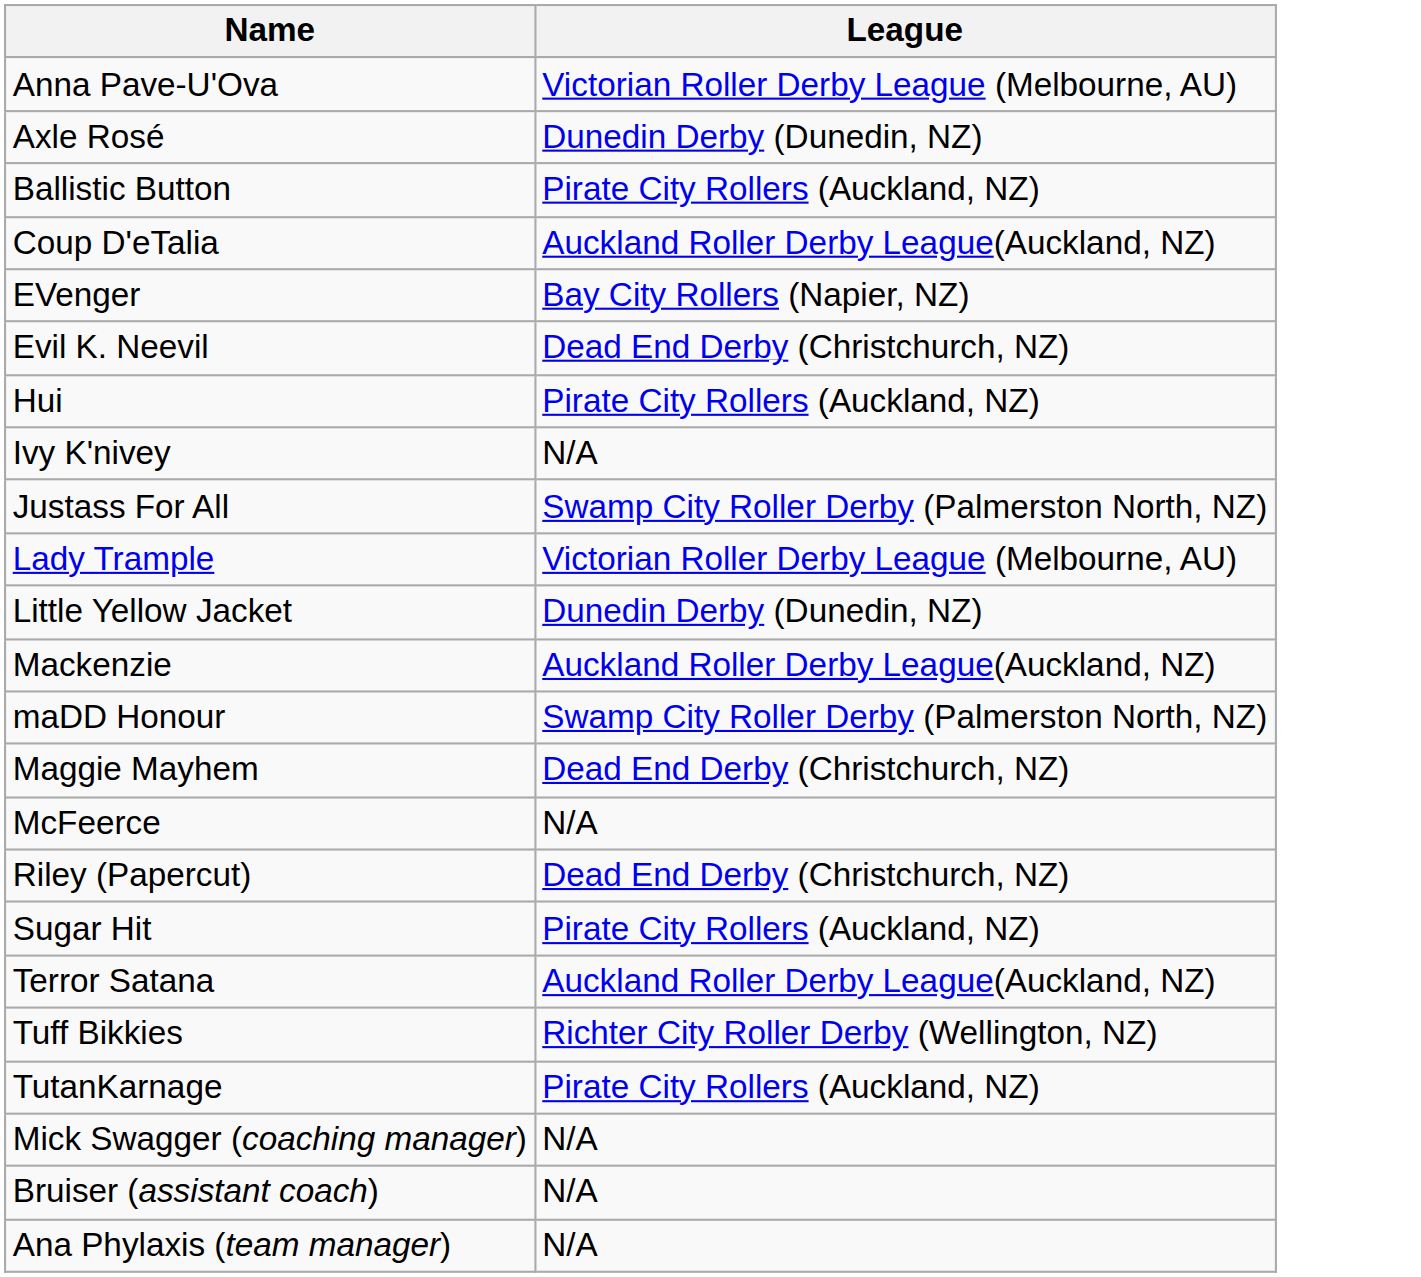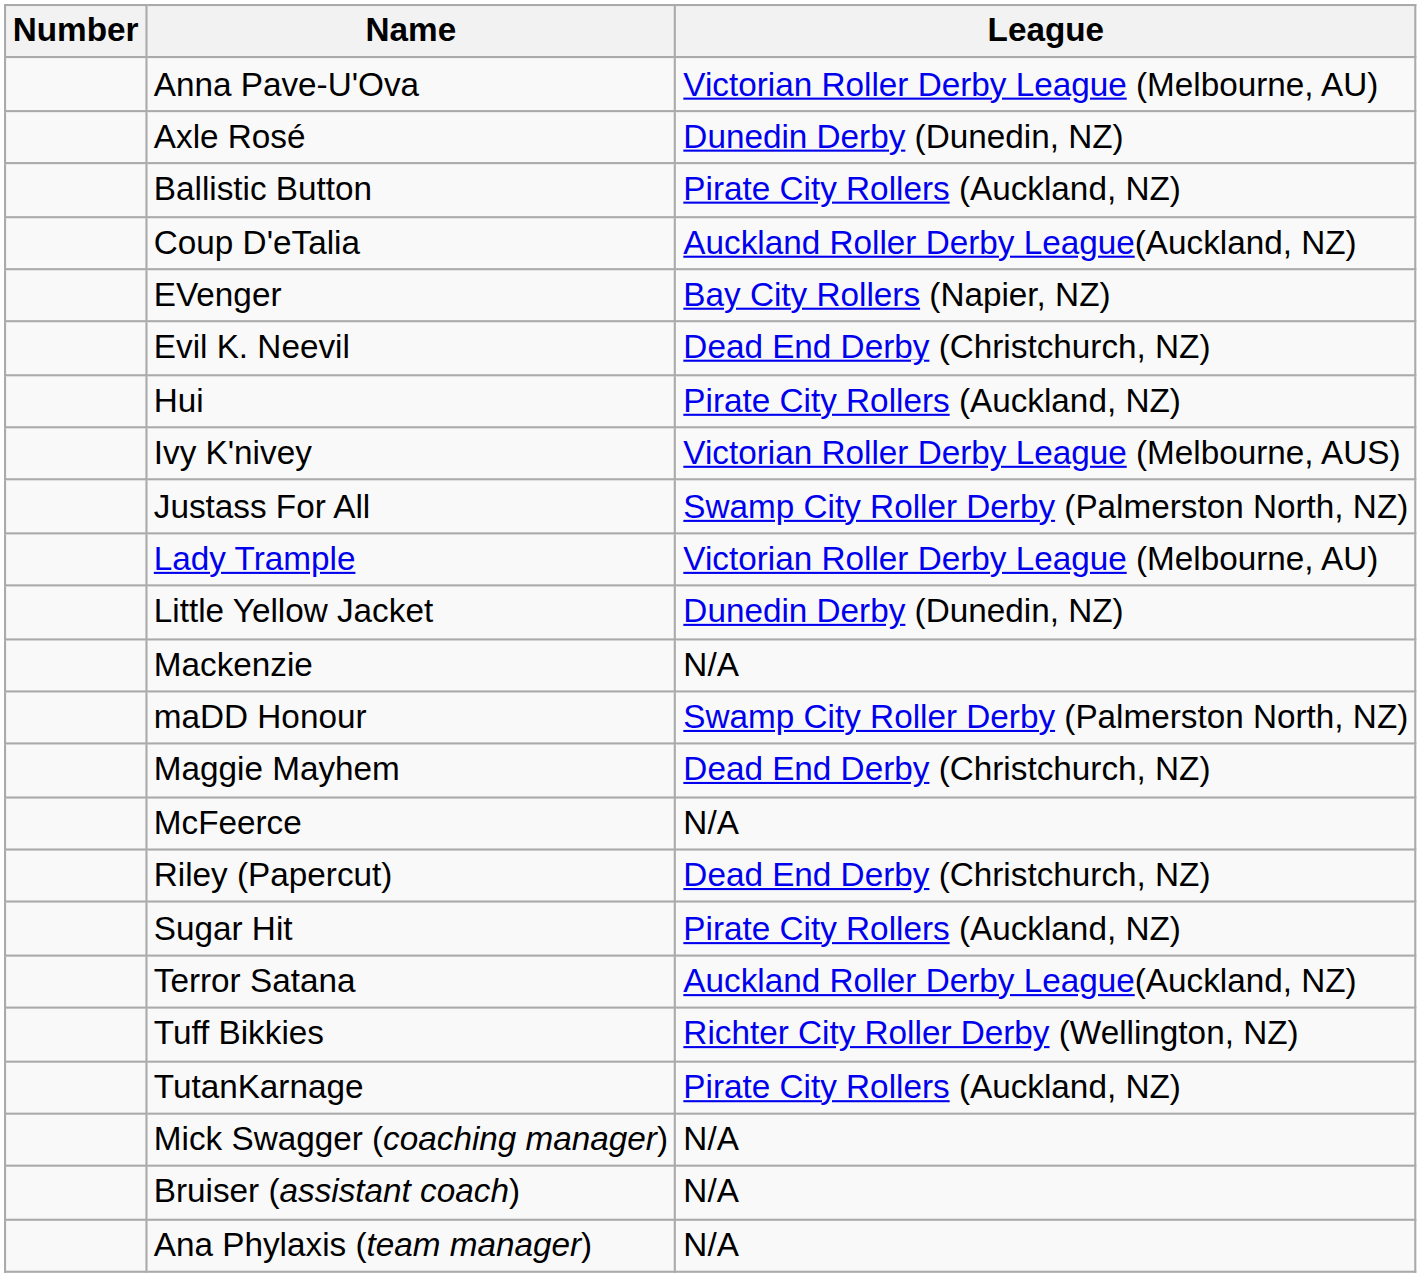+ column: Number
Ivy K'nivey | League: N/A -> Victorian Roller Derby League (Melbourne, AUS)
Mackenzie | League: Auckland Roller Derby League(Auckland, NZ) -> N/A
